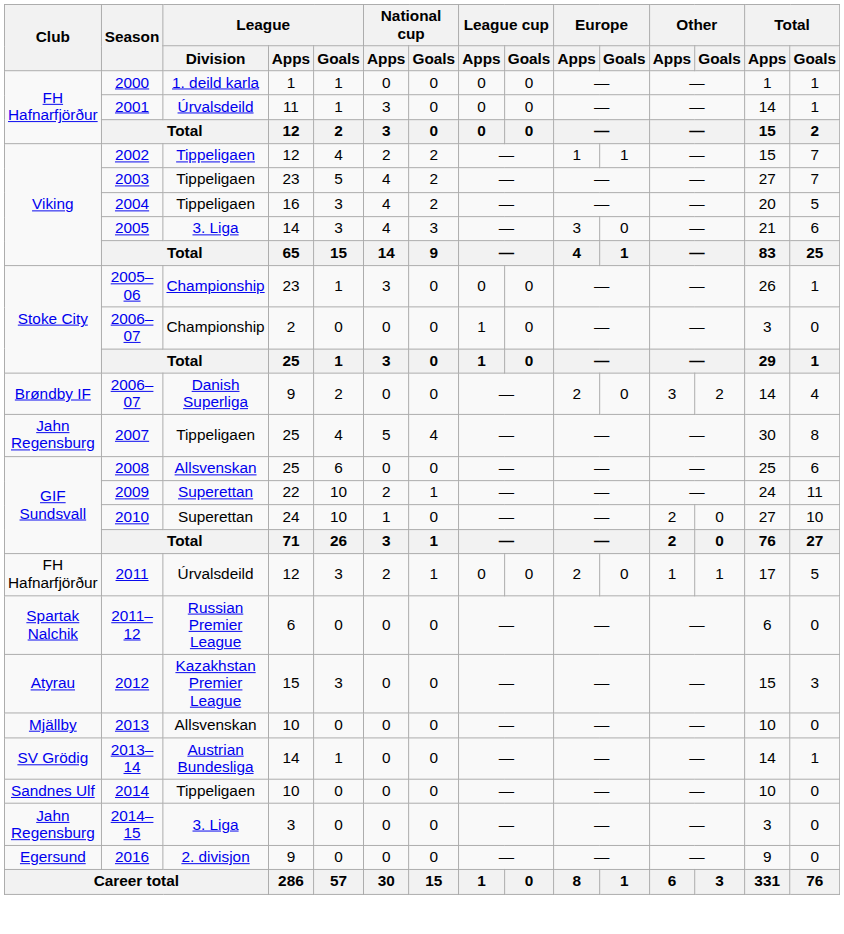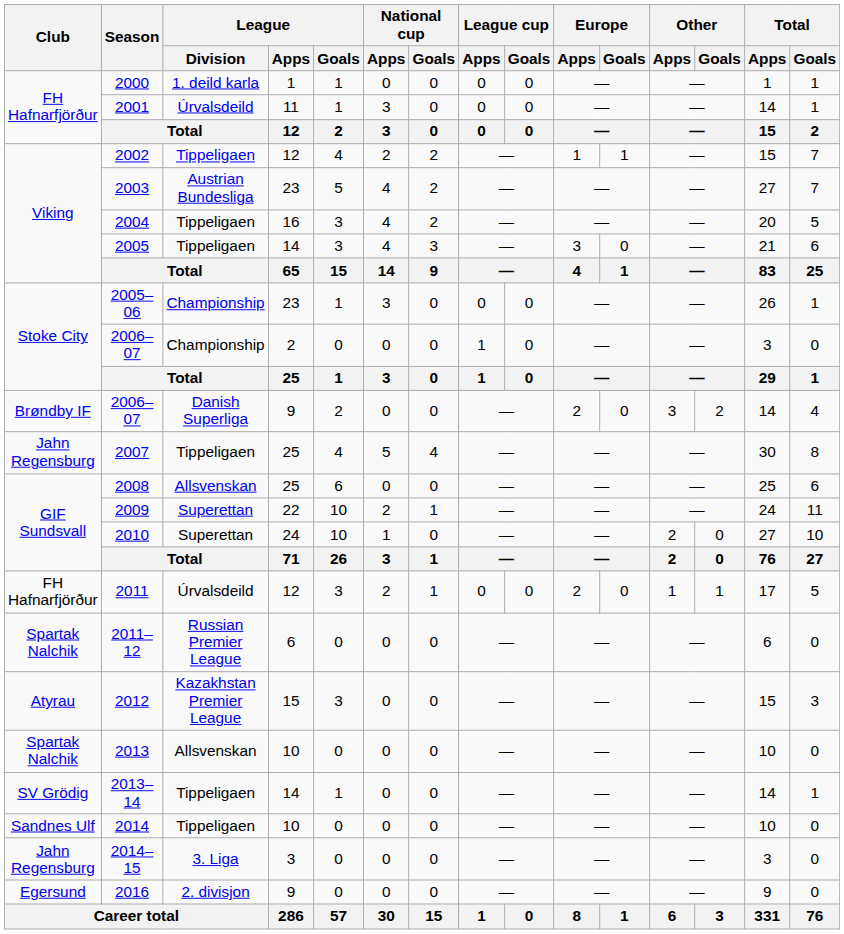2003 | League / Division: Tippeligaen -> Austrian Bundesliga
2005 | League / Division: 3. Liga -> Tippeligaen
2013 | Club: Mjällby -> Spartak Nalchik
2013–14 | League / Division: Austrian Bundesliga -> Tippeligaen
